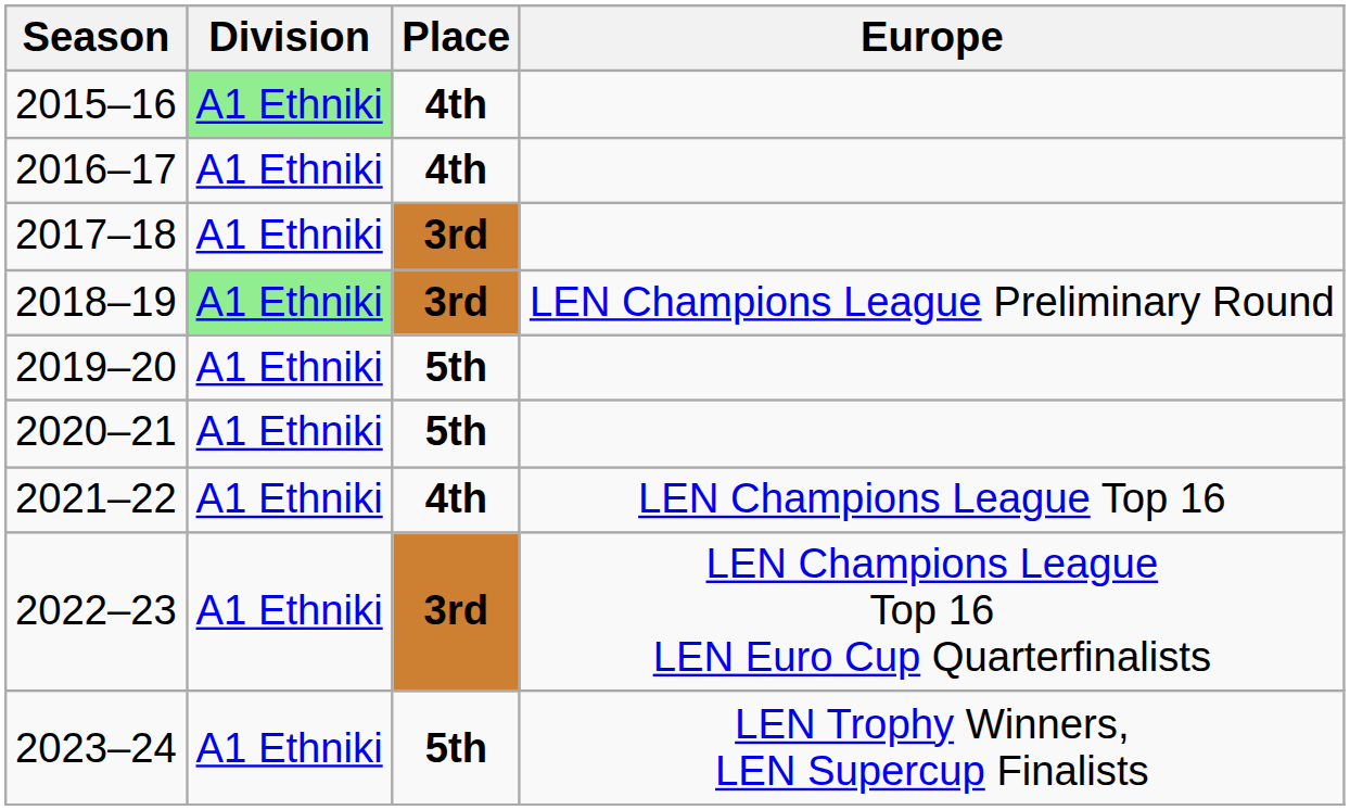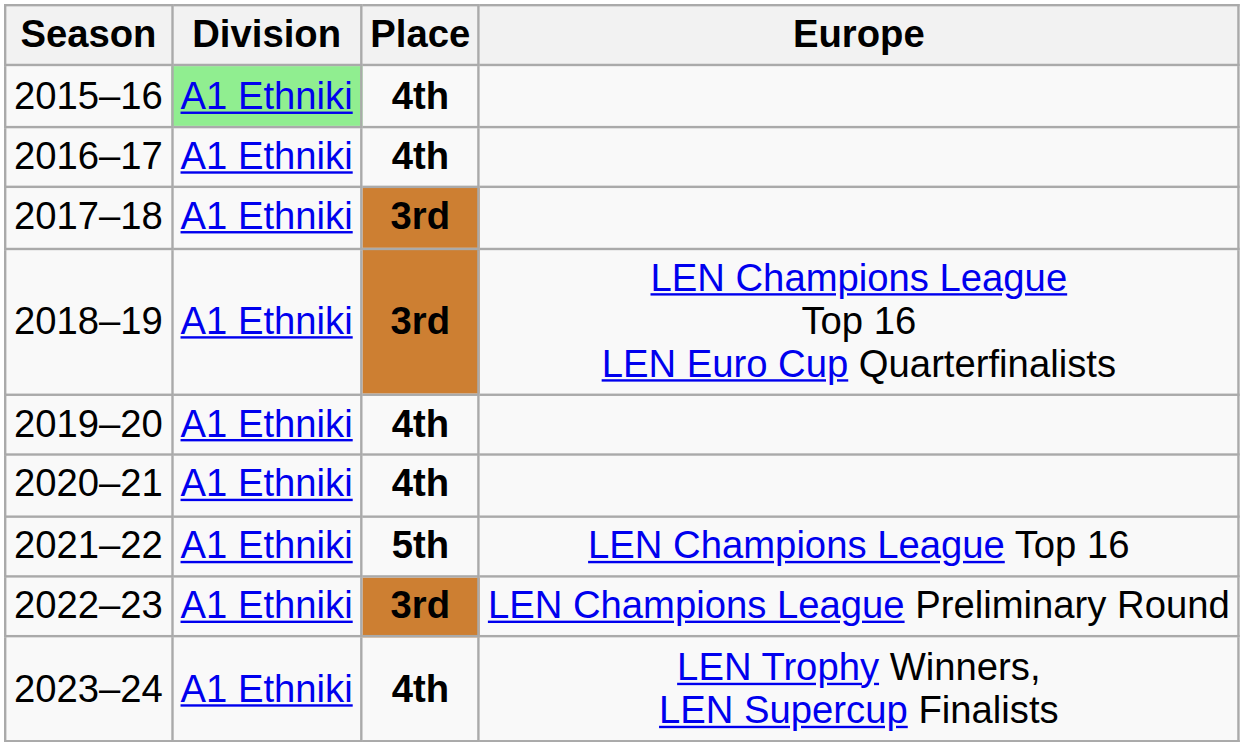2018–19 | Division: lightgreen background -> no background
2018–19 | Europe: LEN Champions League Preliminary Round -> LEN Champions League Top 16 LEN Euro Cup Quarterfinalists
2019–20 | Place: 5th -> 4th
2020–21 | Place: 5th -> 4th
2021–22 | Place: 4th -> 5th
2022–23 | Europe: LEN Champions League Top 16 LEN Euro Cup Quarterfinalists -> LEN Champions League Preliminary Round
2023–24 | Place: 5th -> 4th
